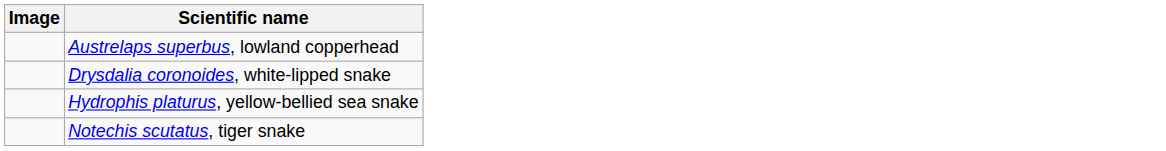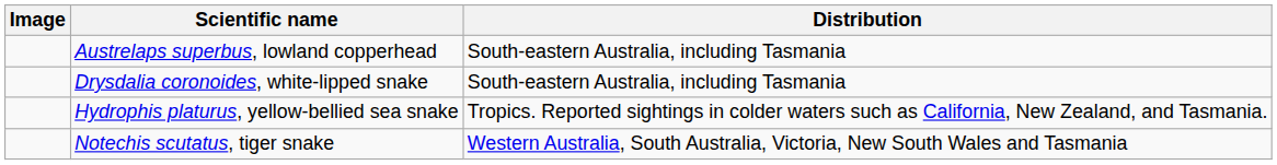+ column: Distribution | South-eastern Australia, including Tasmania | South-eastern Australia, including Tasmania | Tropics. Reported sightings in colder waters such as California, New Zealand, and Tasmania. | Western Australia, South Australia, Victoria, New South Wales and Tasmania
